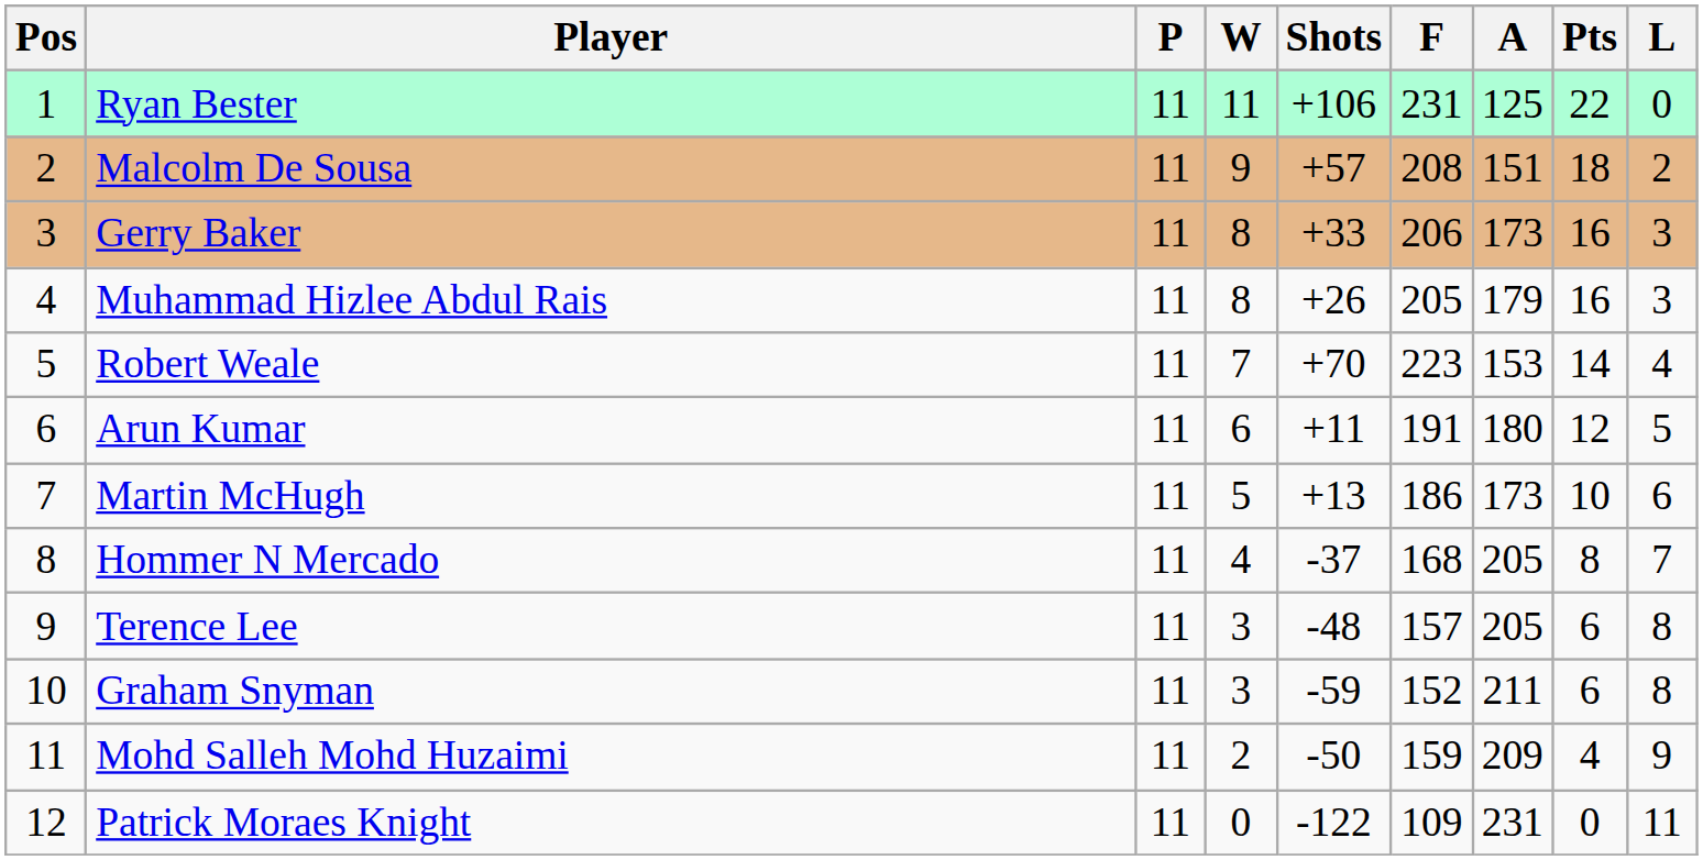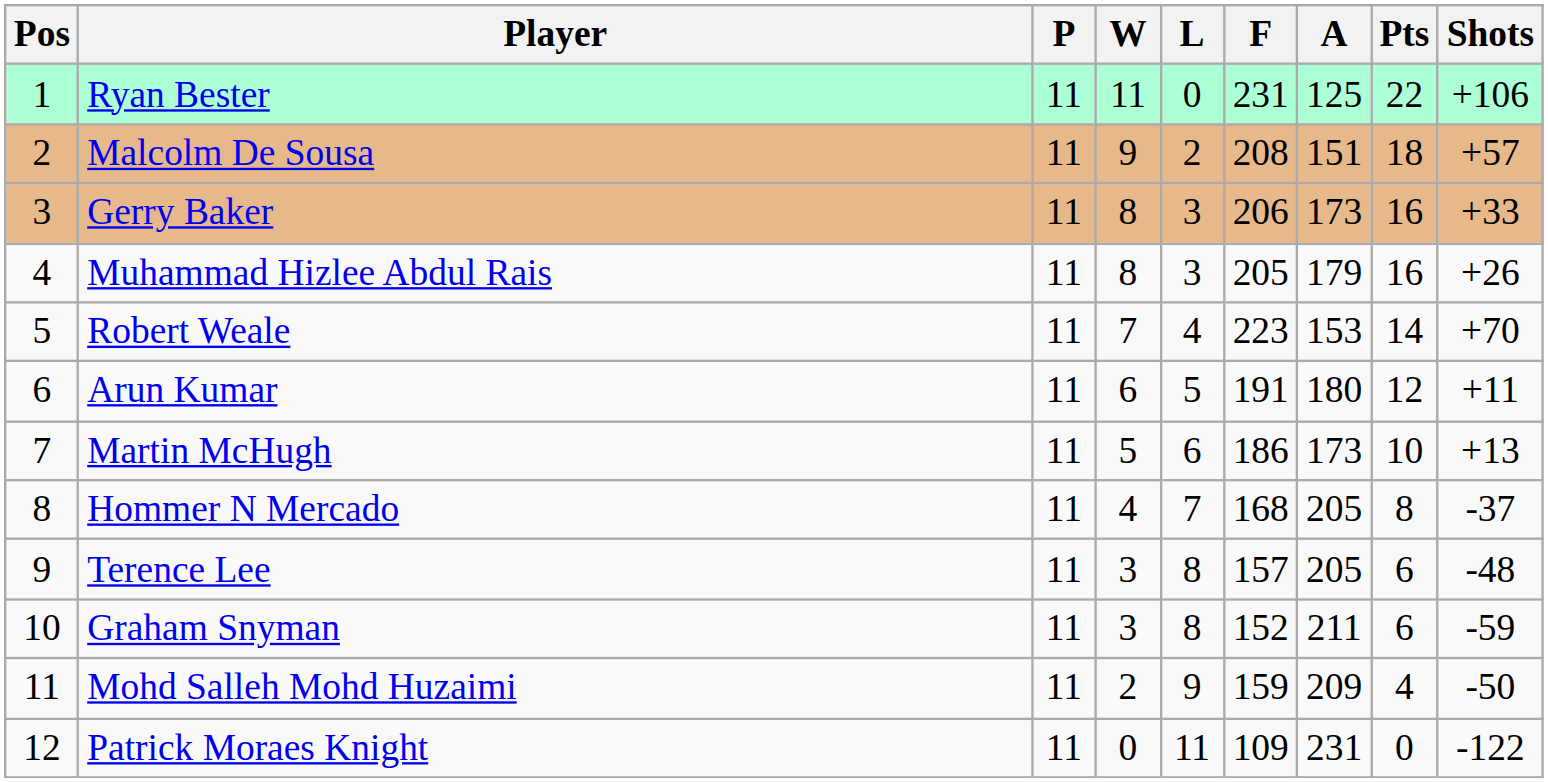columns swapped: L <-> Shots
